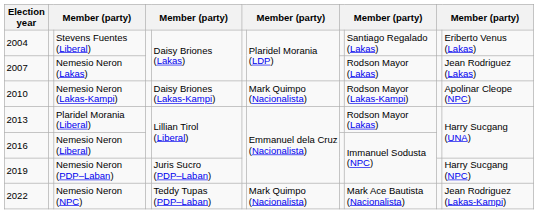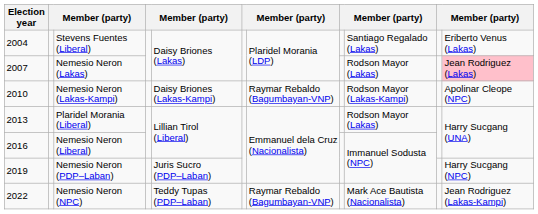Nemesio Neron (Lakas) | column 11: no background -> pink background
Nemesio Neron (Lakas-Kampi) | column 7: Mark Quimpo (Nacionalista) -> Raymar Rebaldo (Bagumbayan-VNP)
Nemesio Neron (NPC) | column 7: Mark Quimpo (Nacionalista) -> Raymar Rebaldo (Bagumbayan-VNP)
